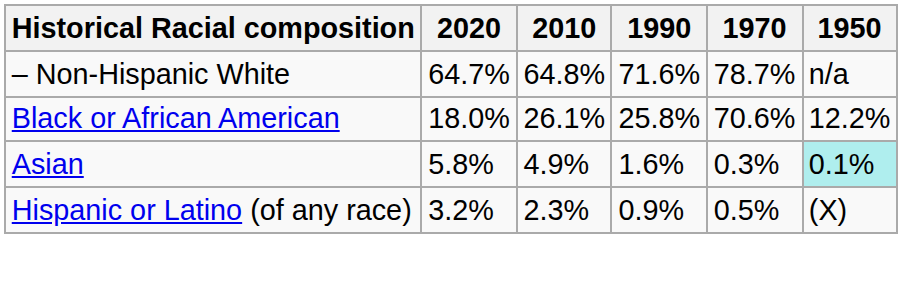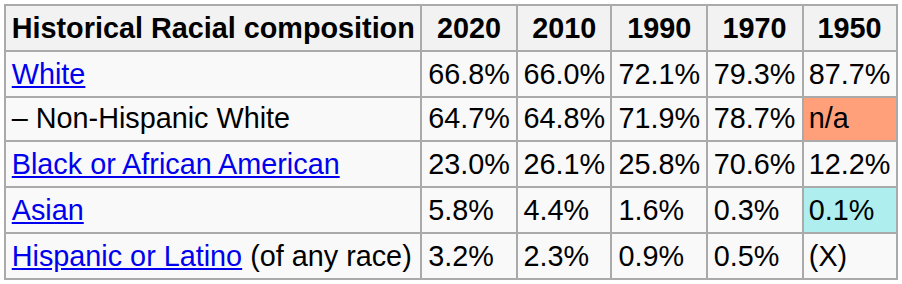+ row: White | 66.8% | 66.0% | 72.1% | 79.3% | 87.7%
– Non-Hispanic White | 1990: 71.6% -> 71.9%
– Non-Hispanic White | 1950: no background -> lightsalmon background
Black or African American | 2020: 18.0% -> 23.0%
Asian | 2010: 4.9% -> 4.4%
